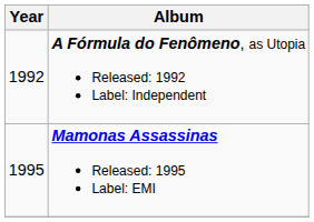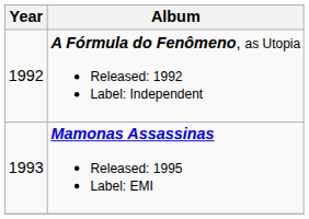Mamonas Assassinas Released: 1995 Label: EMI | Year: 1995 -> 1993
